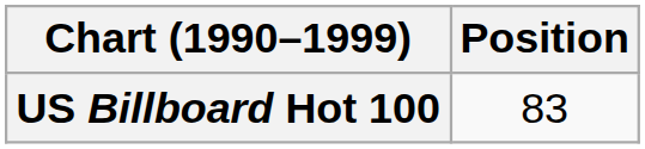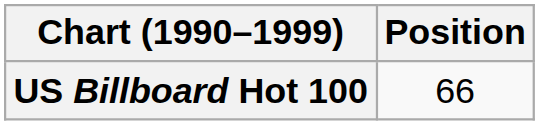US Billboard Hot 100 | Position: 83 -> 66
